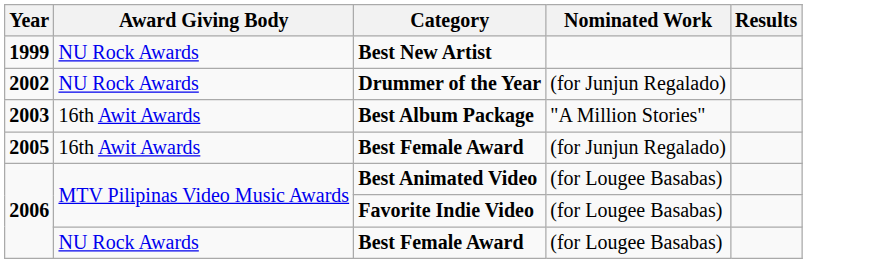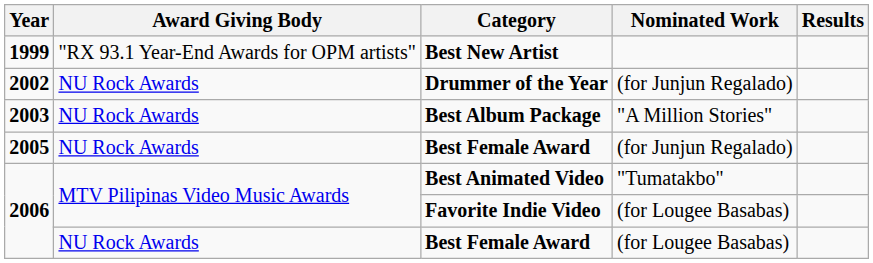Best New Artist | Award Giving Body: NU Rock Awards -> "RX 93.1 Year-End Awards for OPM artists"
Best Album Package | Award Giving Body: 16th Awit Awards -> NU Rock Awards
2005 / Best Female Award | Award Giving Body: 16th Awit Awards -> NU Rock Awards
Best Animated Video | Nominated Work: (for Lougee Basabas) -> "Tumatakbo"
